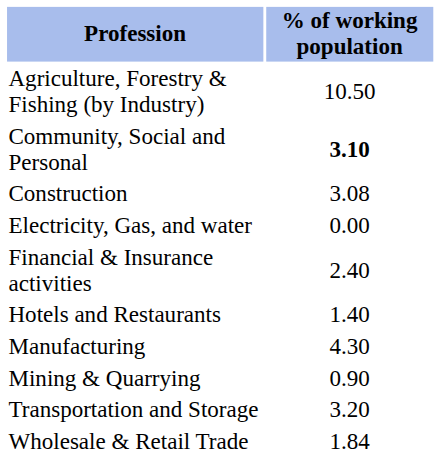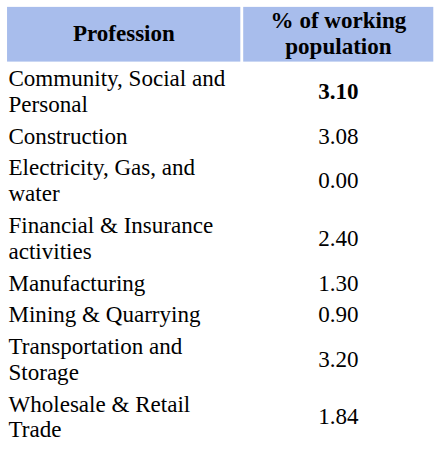- row: Agriculture, Forestry & Fishing (by Industry) | 10.50
- row: Hotels and Restaurants | 1.40
Manufacturing | % of working population: 4.30 -> 1.30
